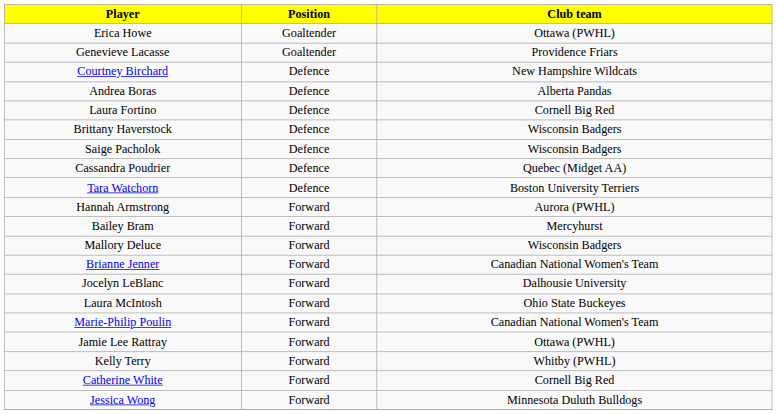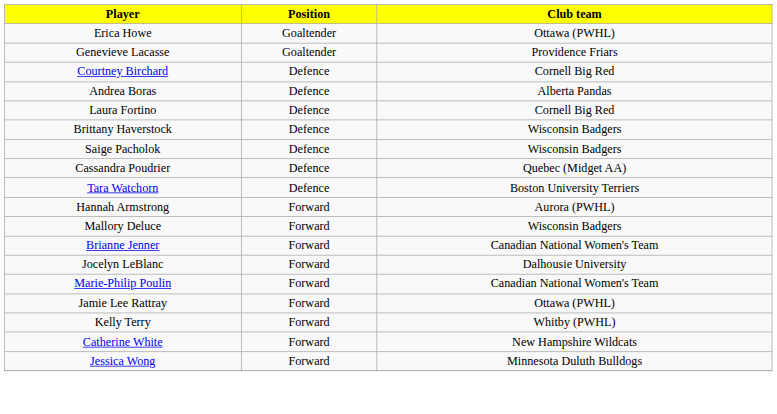Courtney Birchard | Club team: New Hampshire Wildcats -> Cornell Big Red
- row: Bailey Bram | Forward | Mercyhurst
- row: Laura McIntosh | Forward | Ohio State Buckeyes
Catherine White | Club team: Cornell Big Red -> New Hampshire Wildcats
